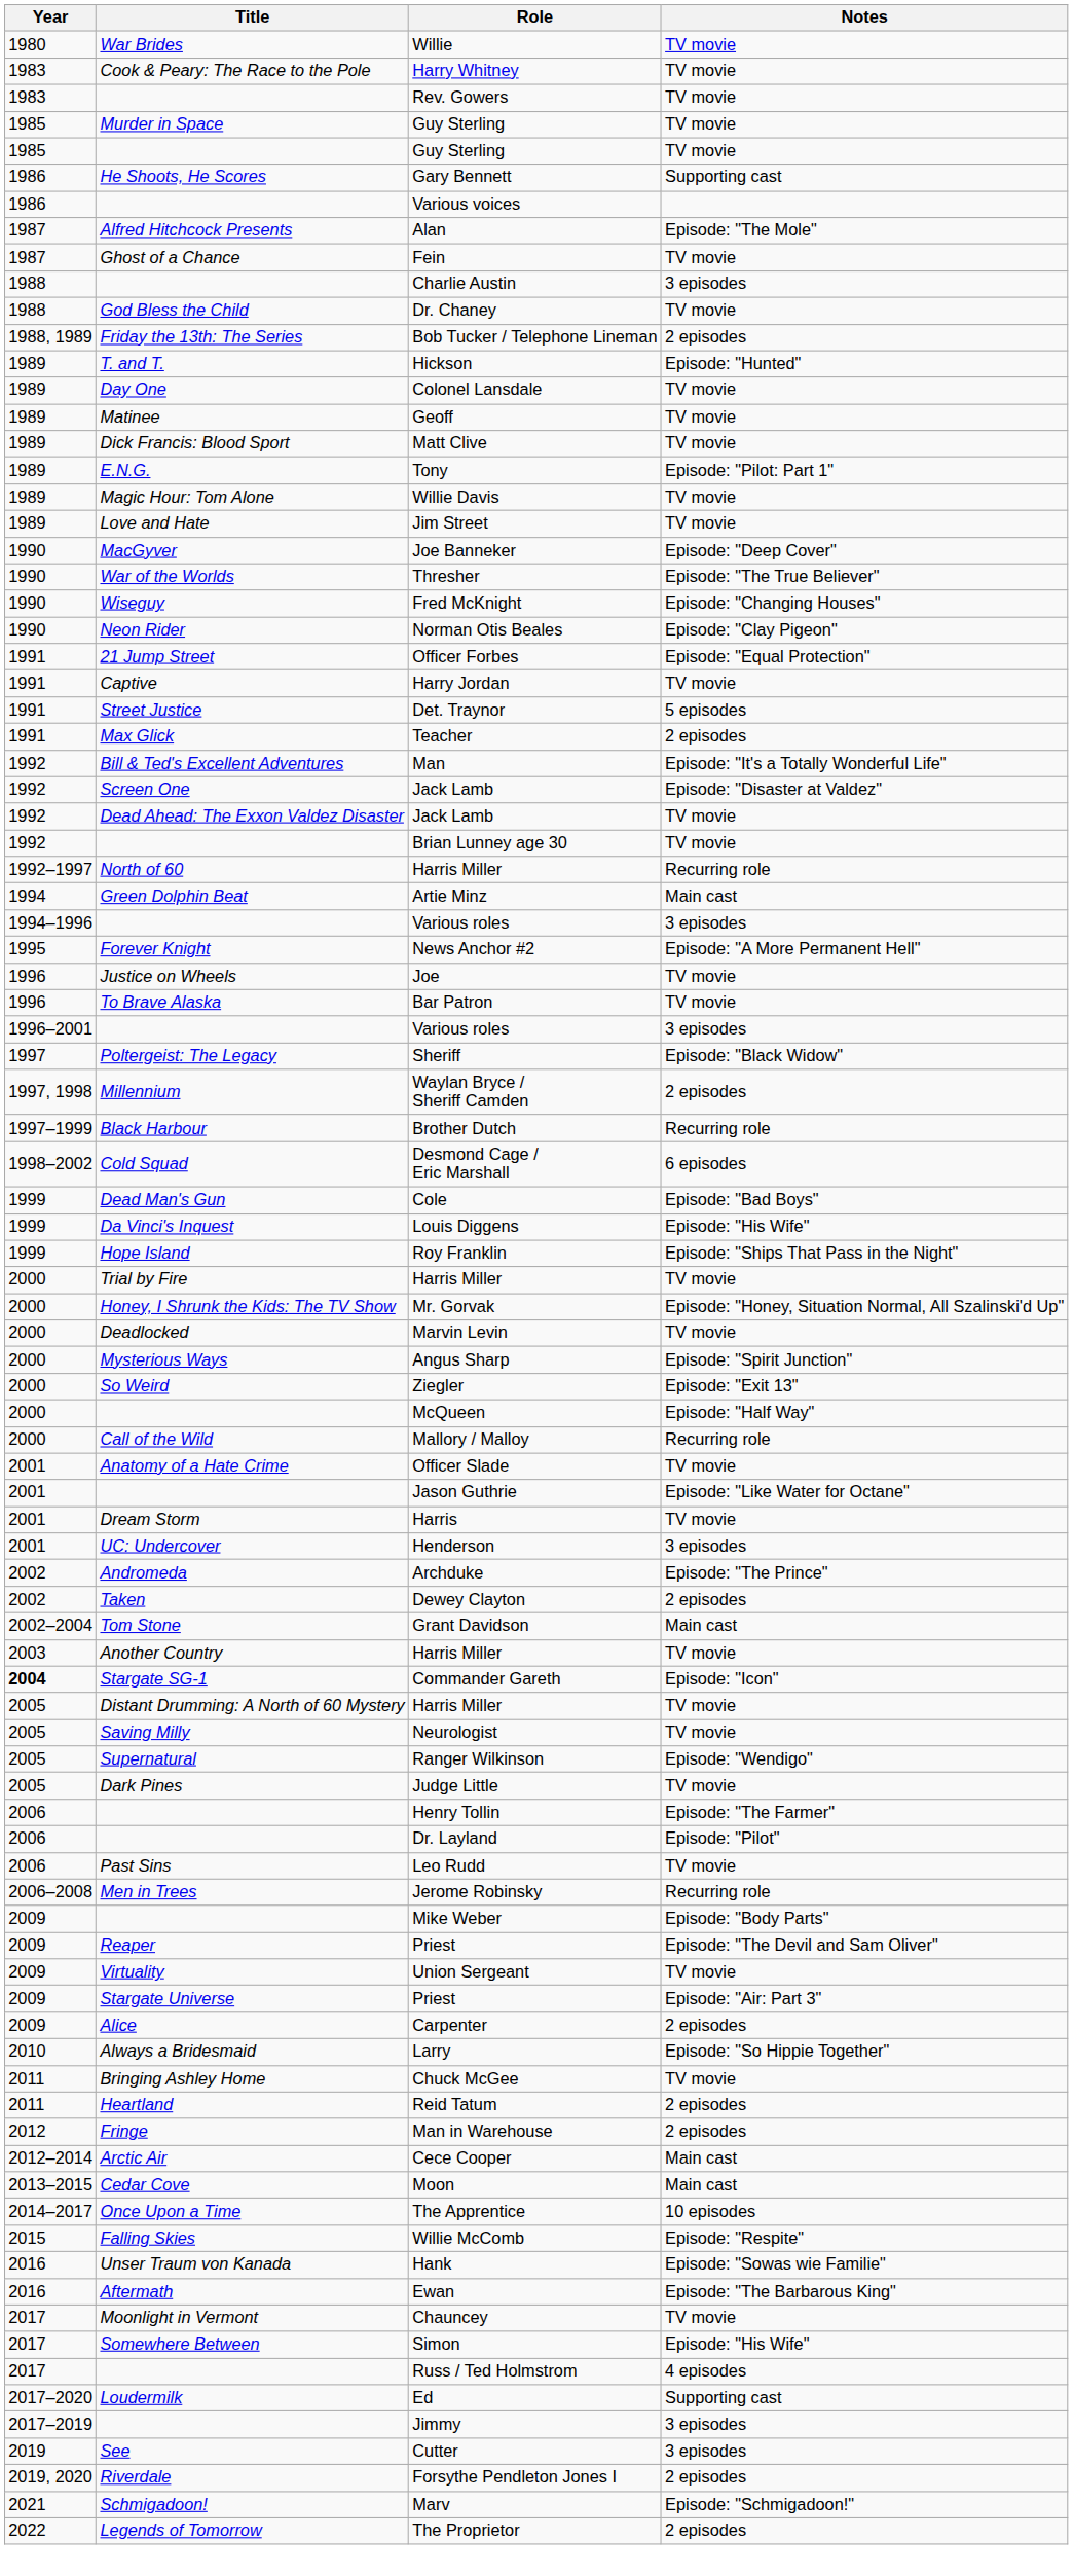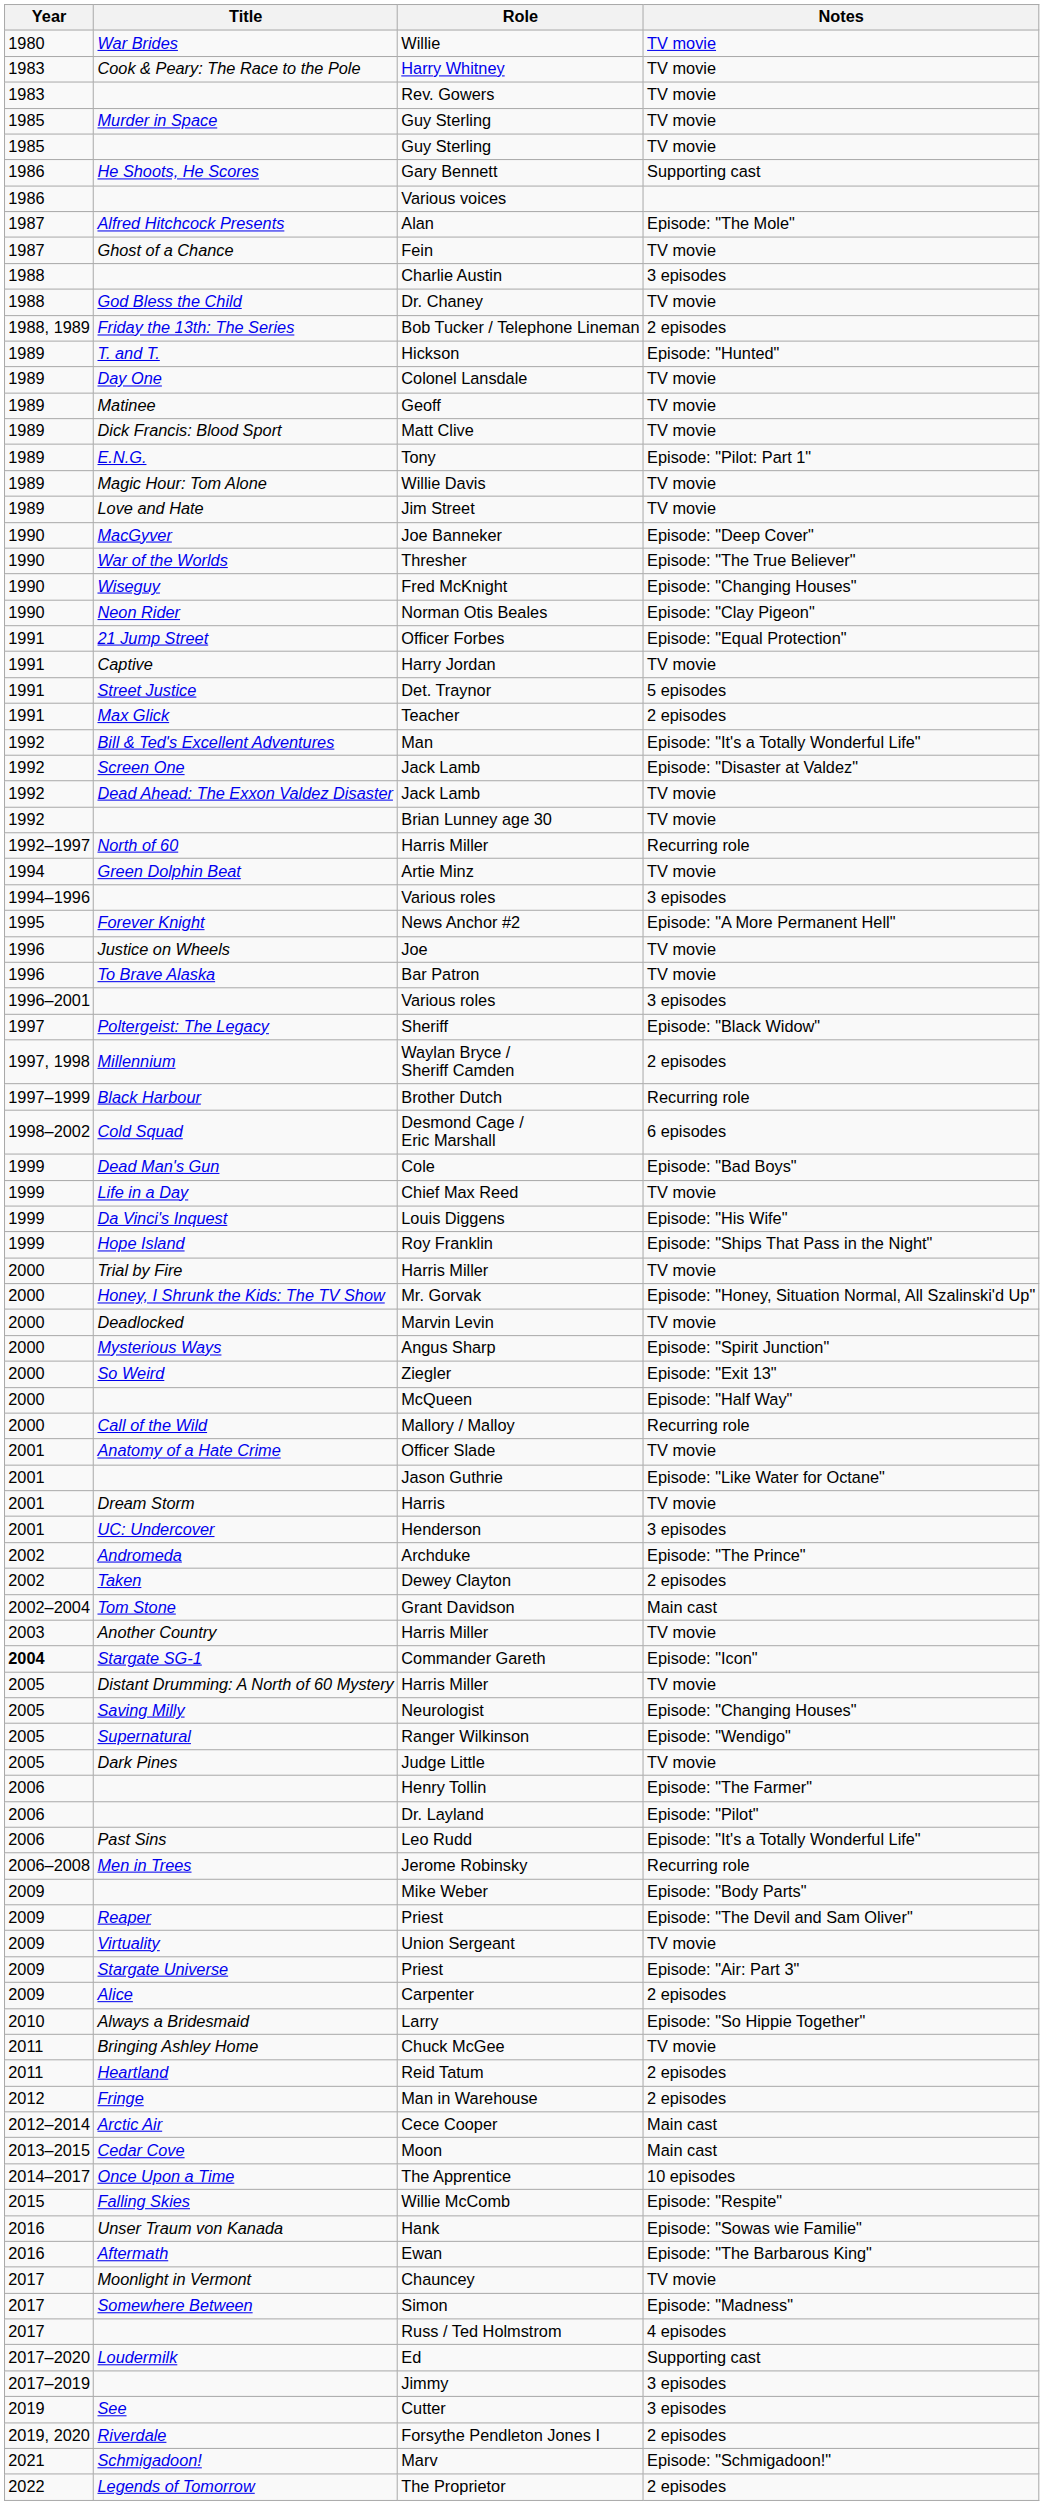Artie Minz | Notes: Main cast -> TV movie
+ row: 1999 | Life in a Day | Chief Max Reed | TV movie
Neurologist | Notes: TV movie -> Episode: "Changing Houses"
Leo Rudd | Notes: TV movie -> Episode: "It's a Totally Wonderful Life"
Simon | Notes: Episode: "His Wife" -> Episode: "Madness"
